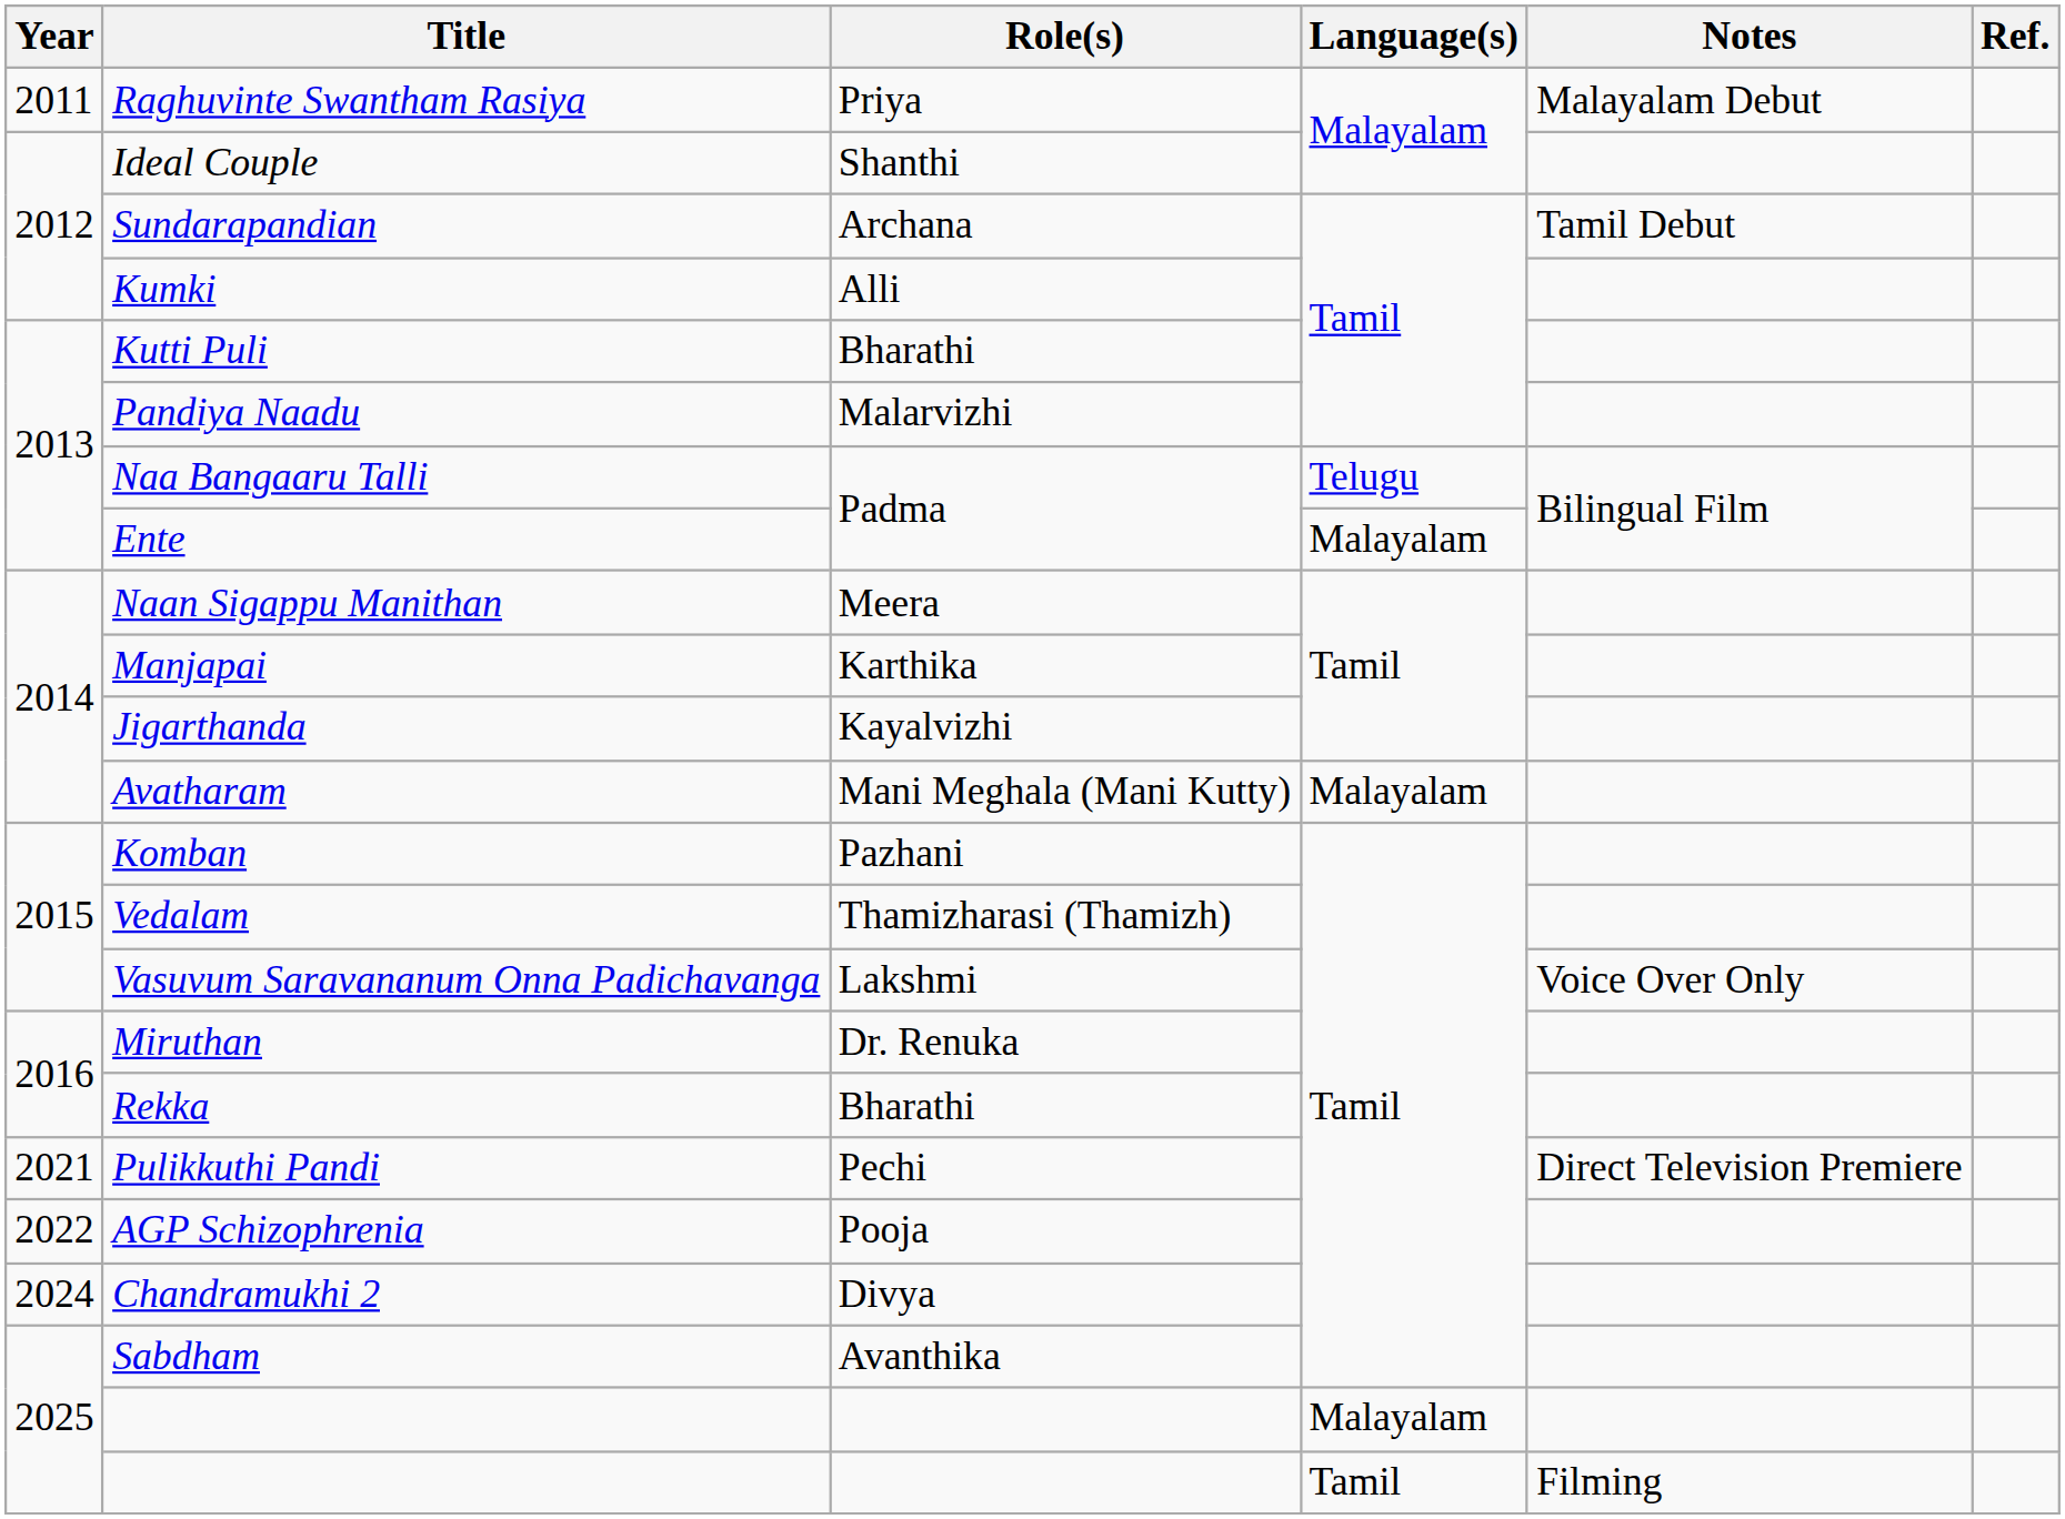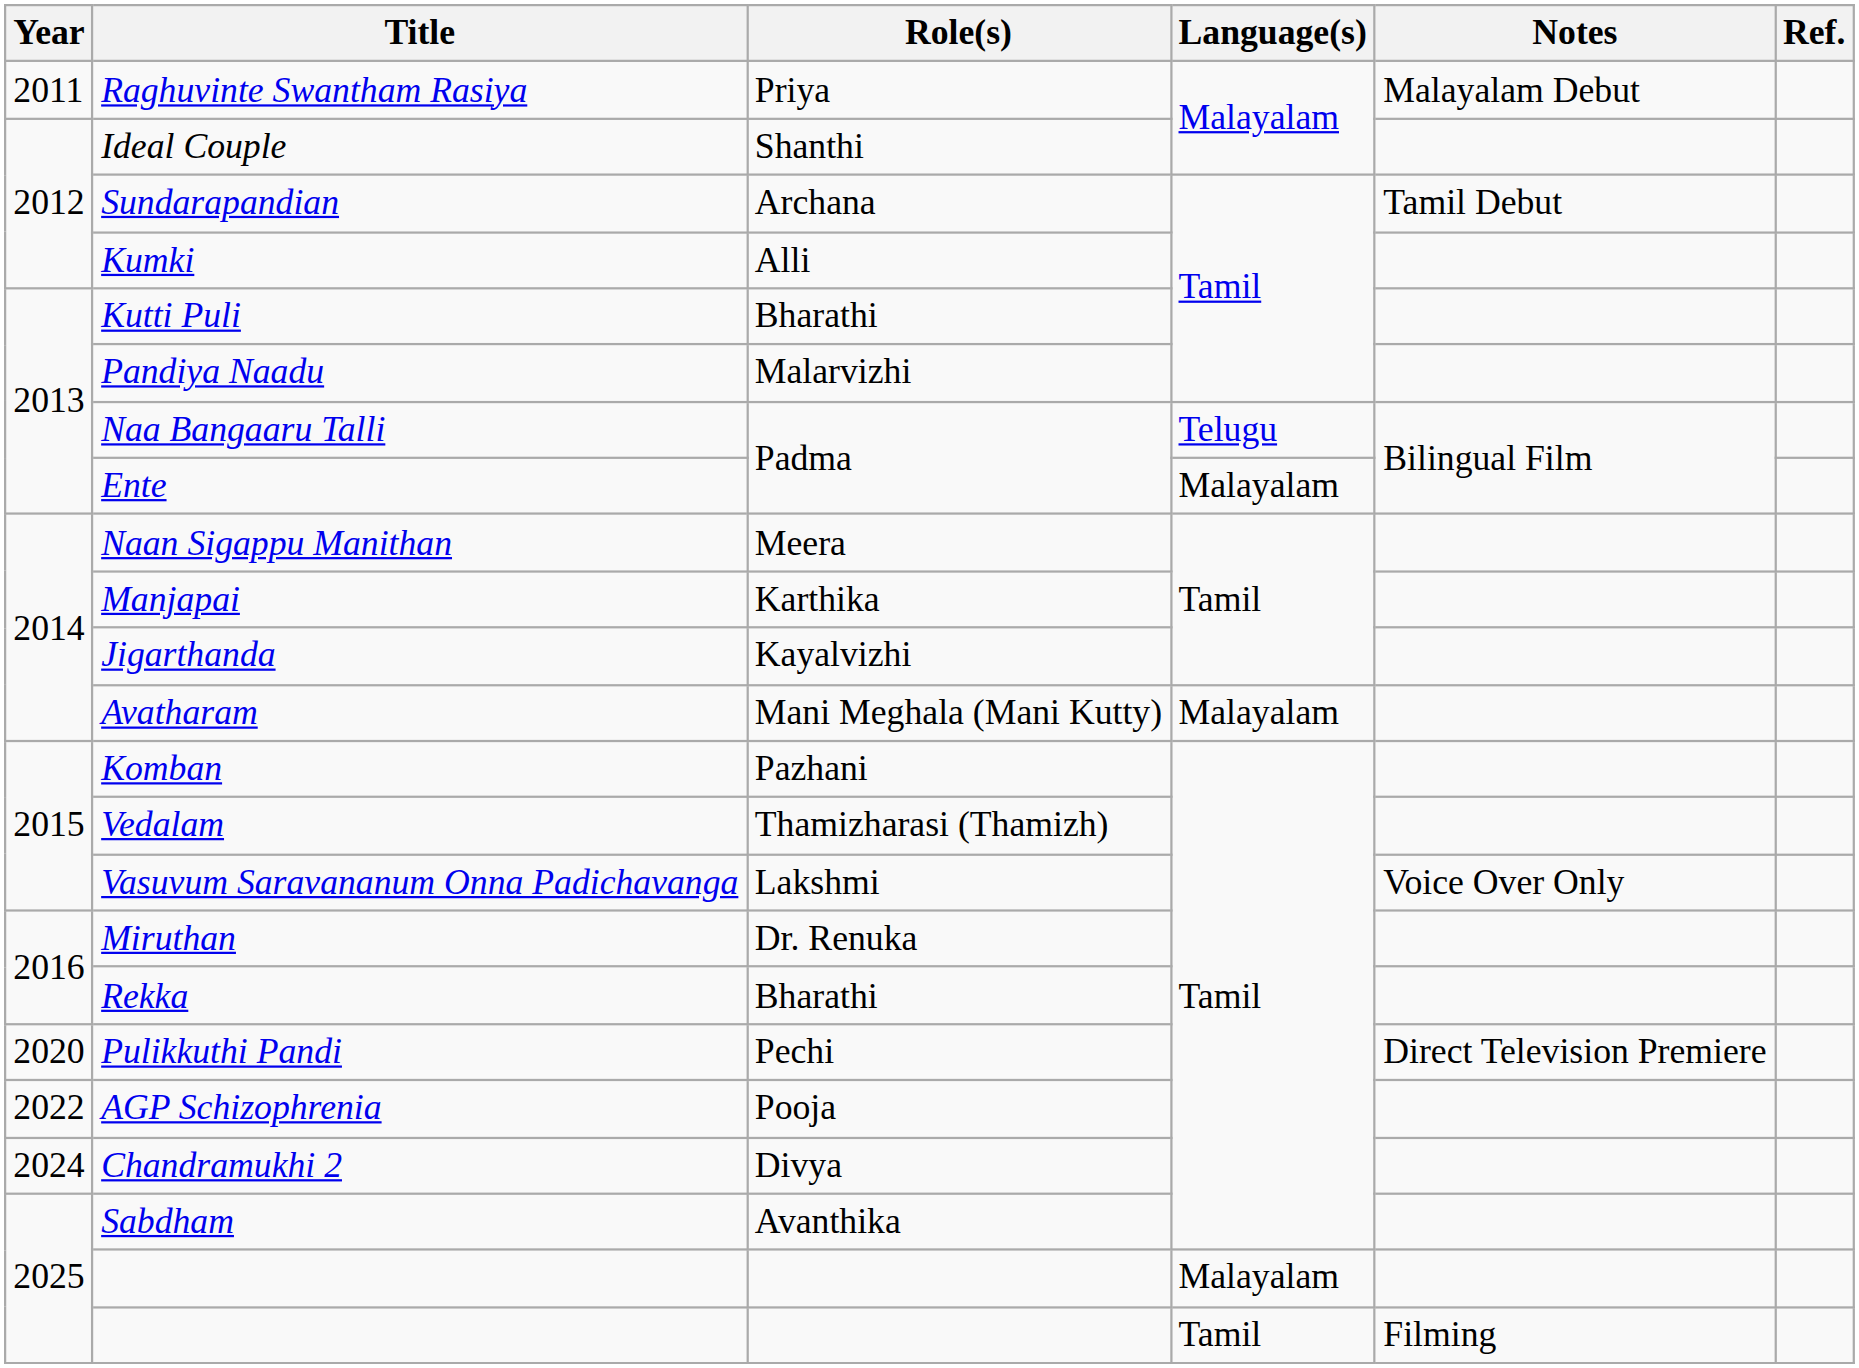Pulikkuthi Pandi | Year: 2021 -> 2020
